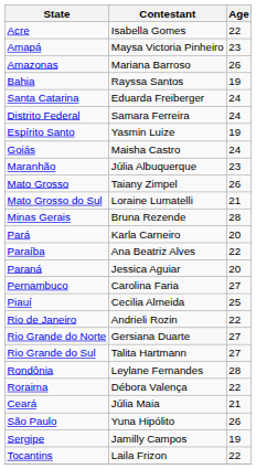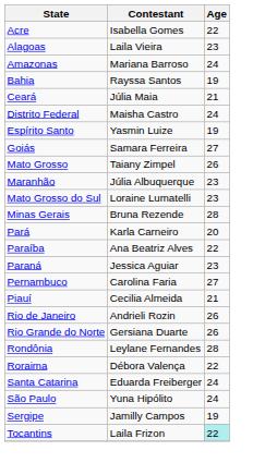+ row: Alagoas | Laila Vieira | 23
- row: Amapá | Maysa Victoria Pinheiro | 23
Amazonas | Age: 26 -> 24
rows swapped: Ceará <-> Santa Catarina
Distrito Federal | Contestant: Samara Ferreira -> Maisha Castro
Goiás | Contestant: Maisha Castro -> Samara Ferreira
Goiás | Age: 24 -> 27
rows swapped: Maranhão <-> Mato Grosso
Mato Grosso do Sul | Age: 21 -> 23
Paraná | Age: 20 -> 23
Piauí | Age: 25 -> 21
Rio de Janeiro | Age: 22 -> 26
Rio Grande do Norte | Age: 27 -> 26
- row: Rio Grande do Sul | Talita Hartmann | 27
São Paulo | Age: 26 -> 24
Tocantins | Age: no background -> paleturquoise background
